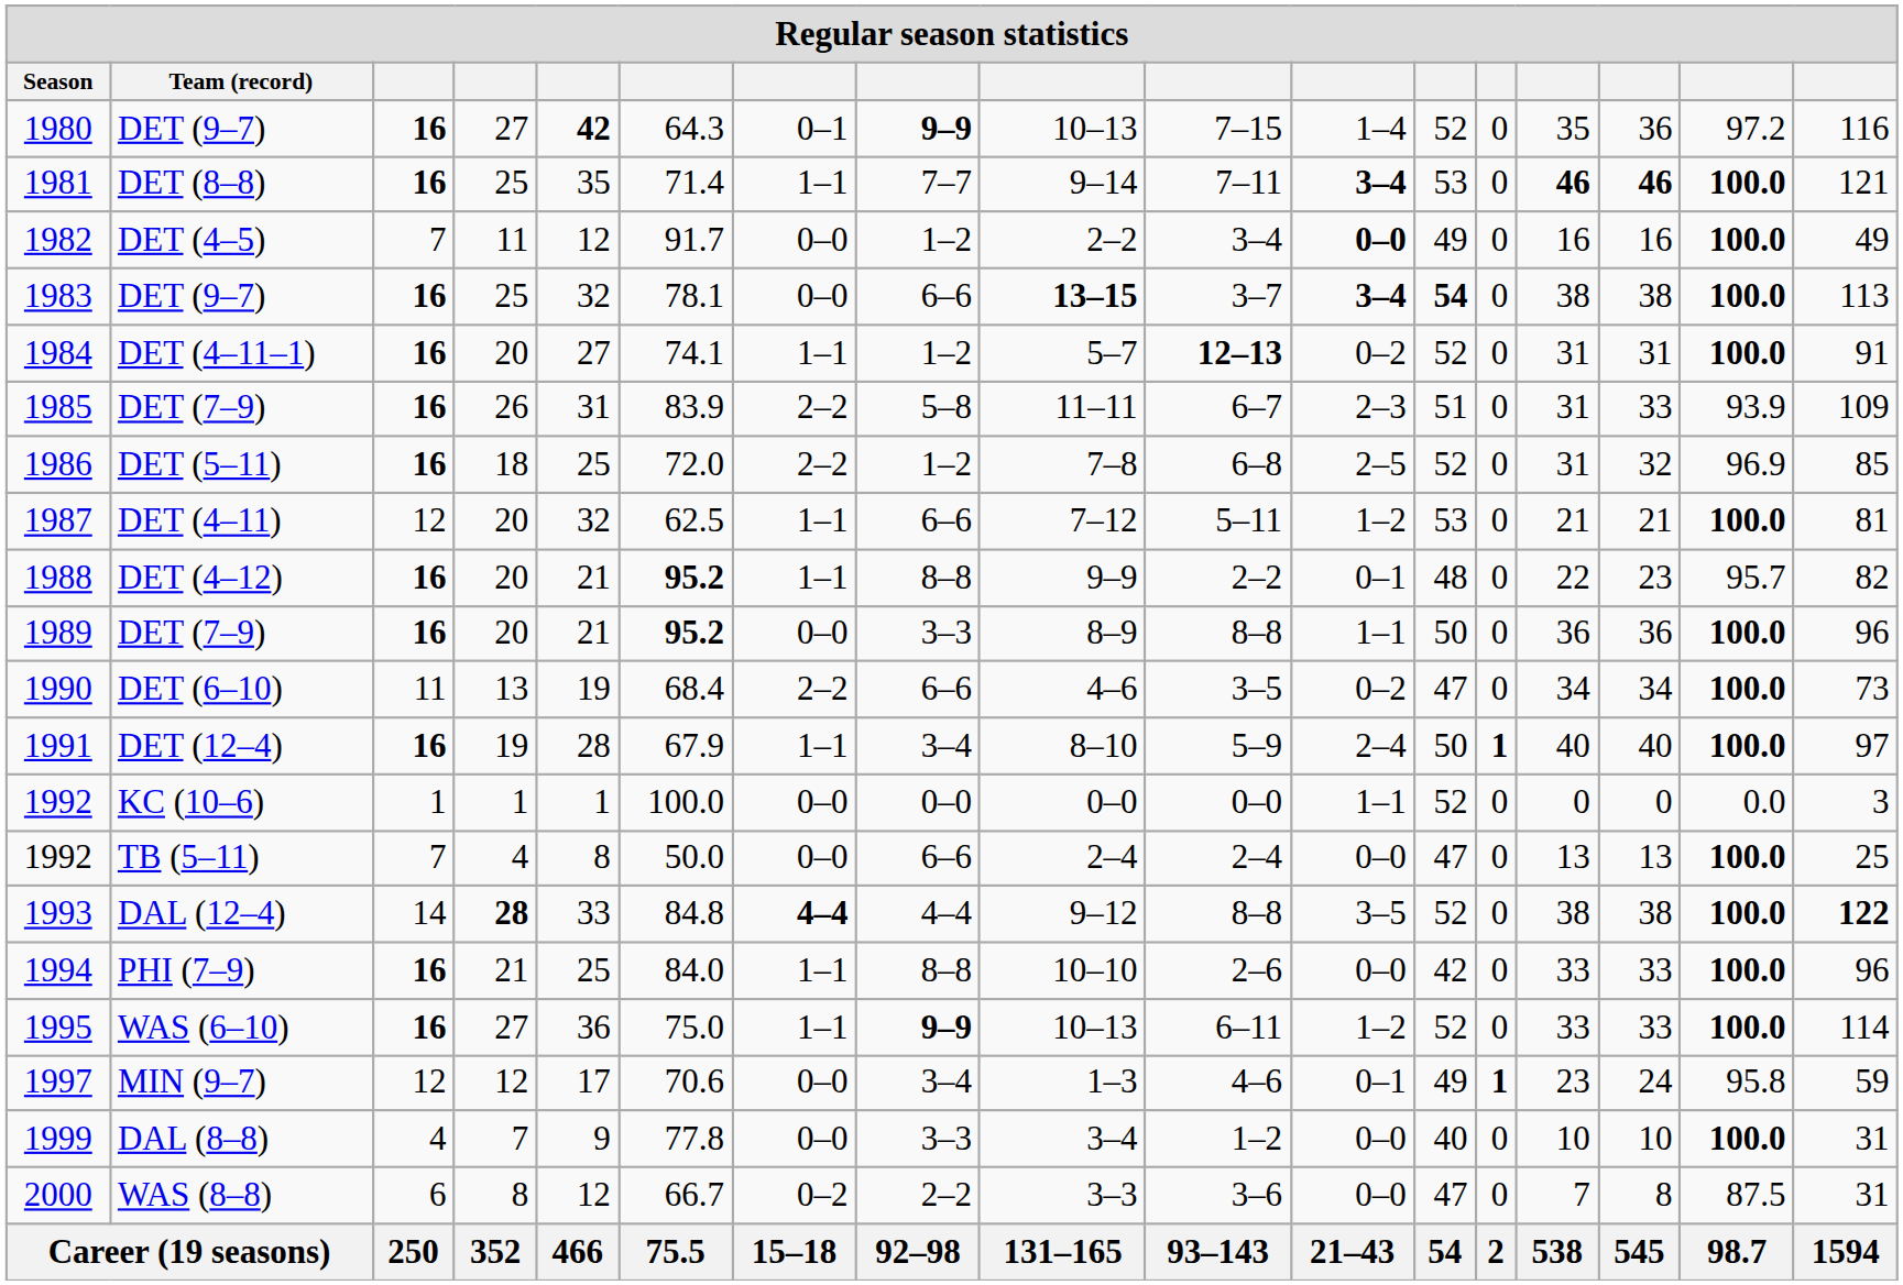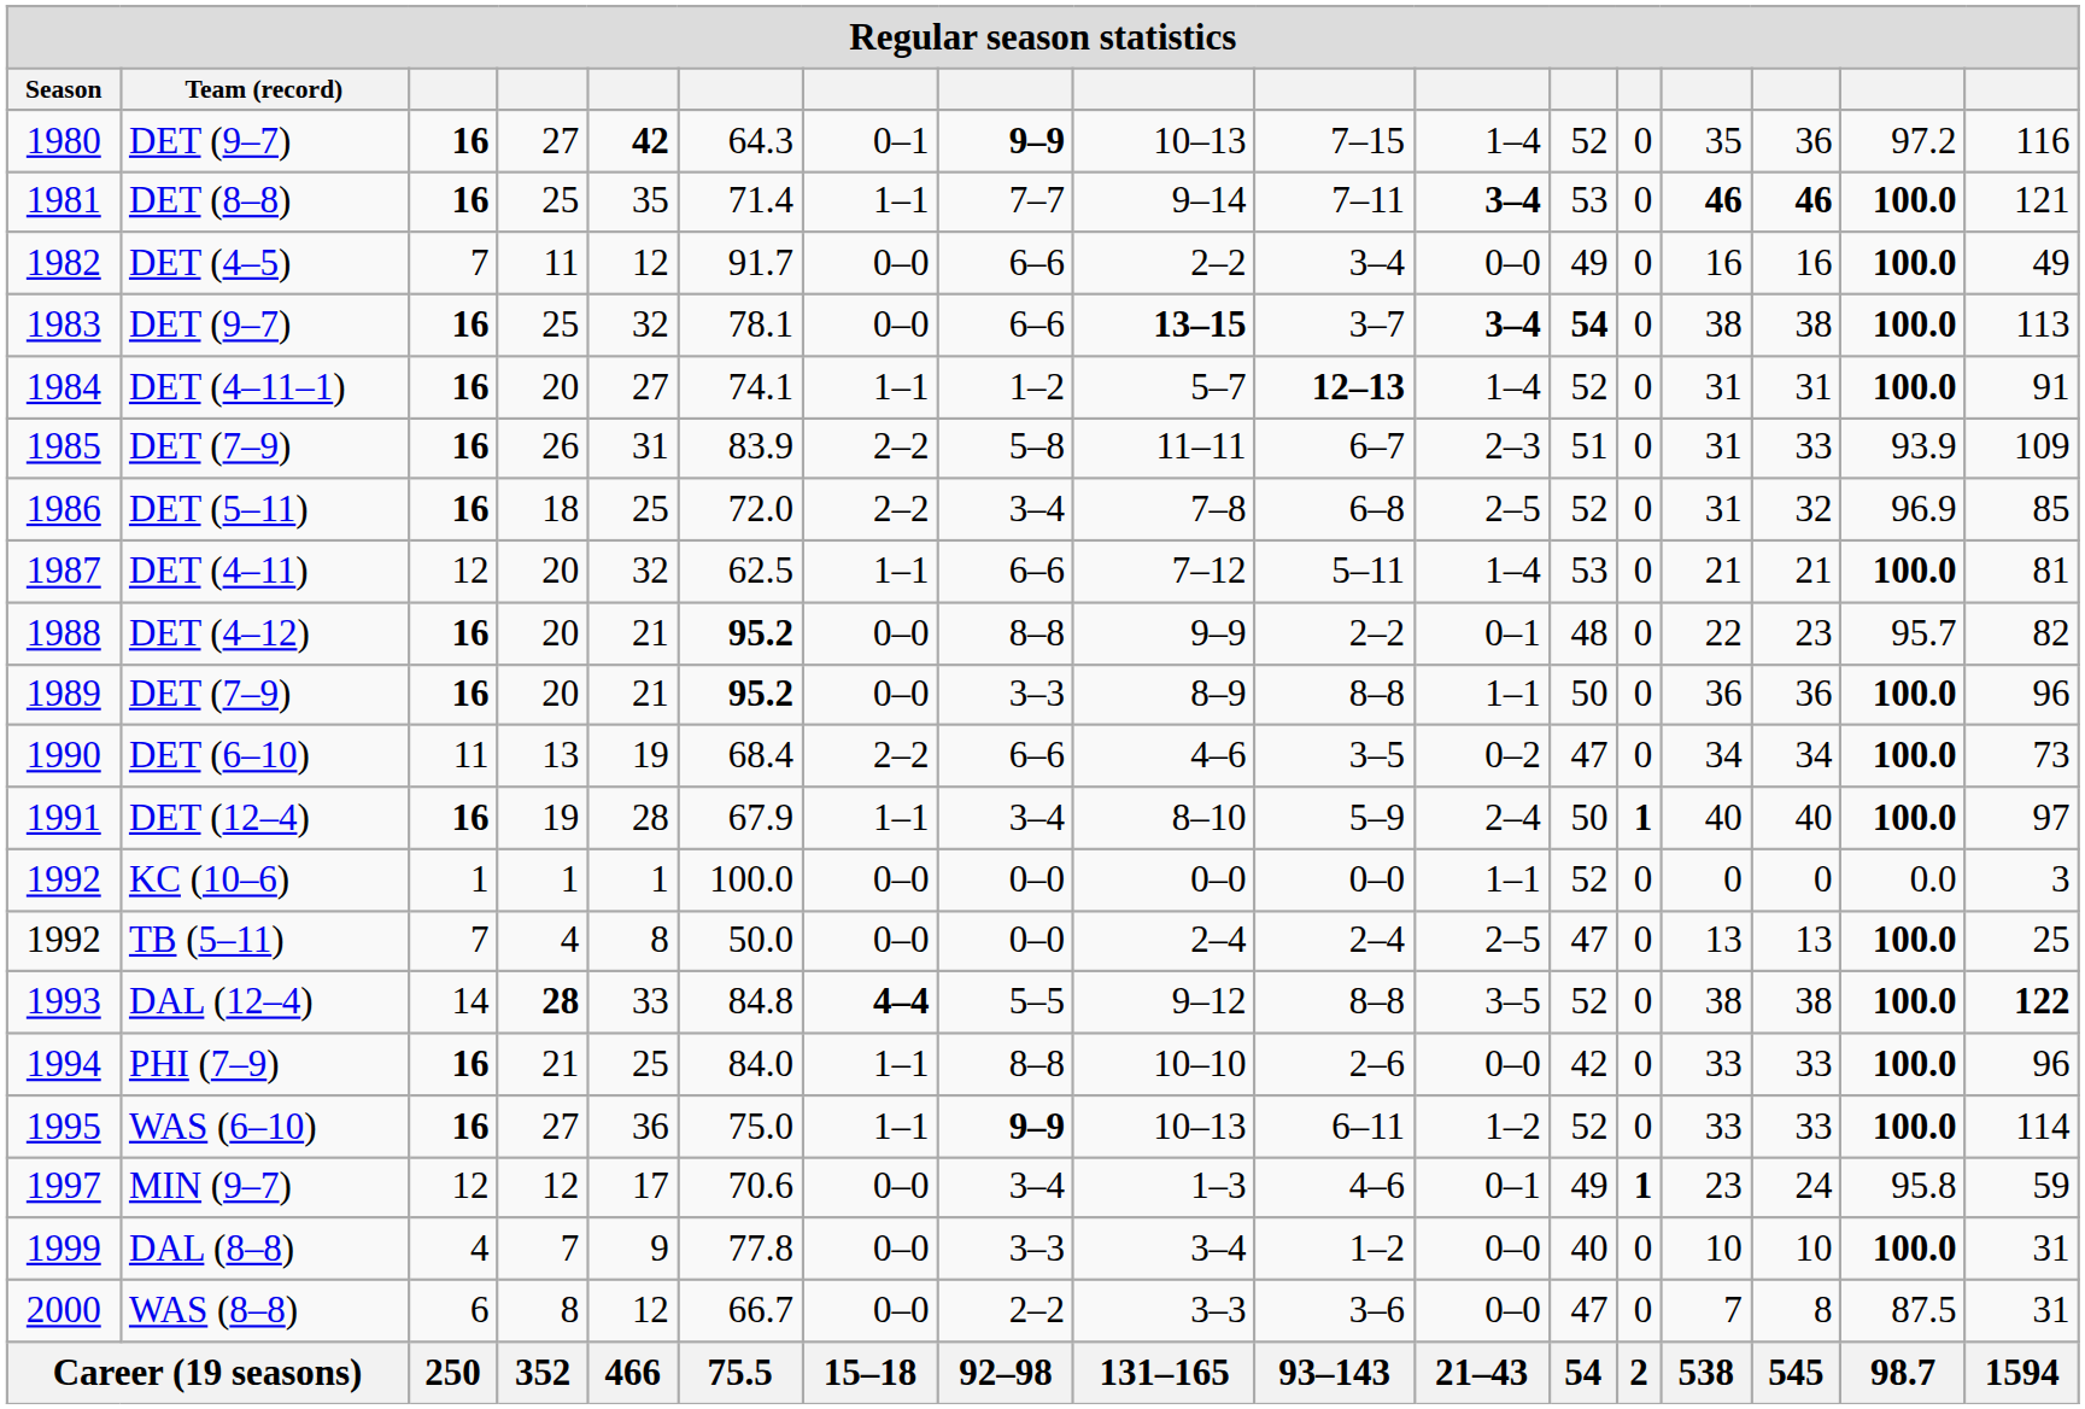DET (4–5) | column 8: 1–2 -> 6–6
DET (4–5) | column 11: bold -> normal
DET (4–11–1) | column 11: 0–2 -> 1–4
DET (5–11) | column 8: 1–2 -> 3–4
DET (4–11) | column 11: 1–2 -> 1–4
DET (4–12) | column 7: 1–1 -> 0–0
TB (5–11) | column 8: 6–6 -> 0–0
TB (5–11) | column 11: 0–0 -> 2–5
DAL (12–4) | column 8: 4–4 -> 5–5
WAS (8–8) | column 7: 0–2 -> 0–0
